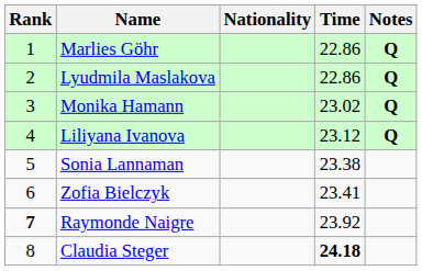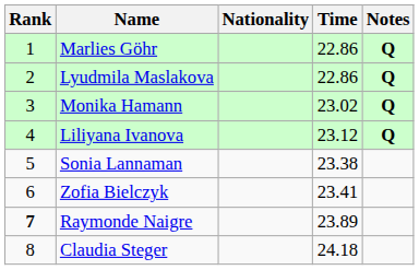Raymonde Naigre | Time: 23.92 -> 23.89
Claudia Steger | Time: bold -> normal
